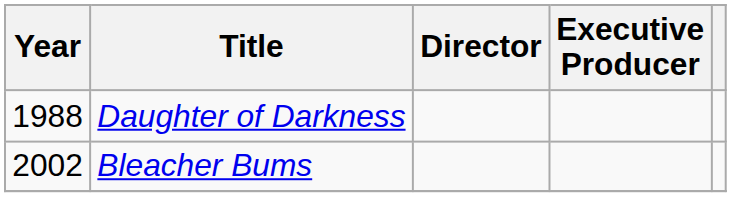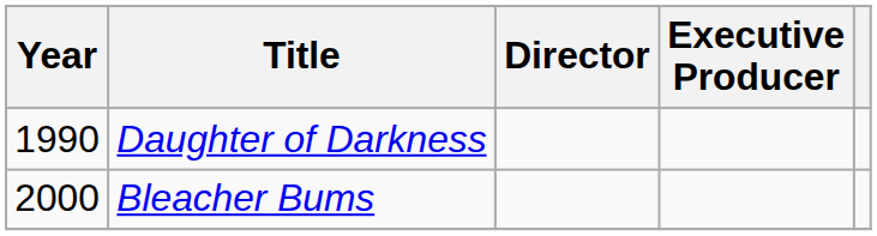Daughter of Darkness | Year: 1988 -> 1990
Bleacher Bums | Year: 2002 -> 2000
